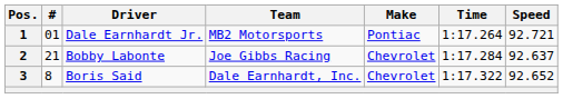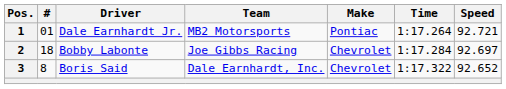2 | #: 21 -> 18
2 | Speed: 92.637 -> 92.697
